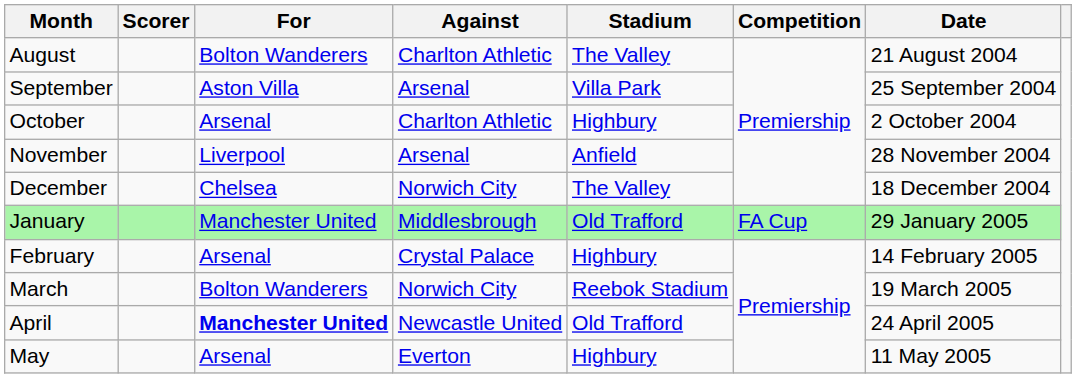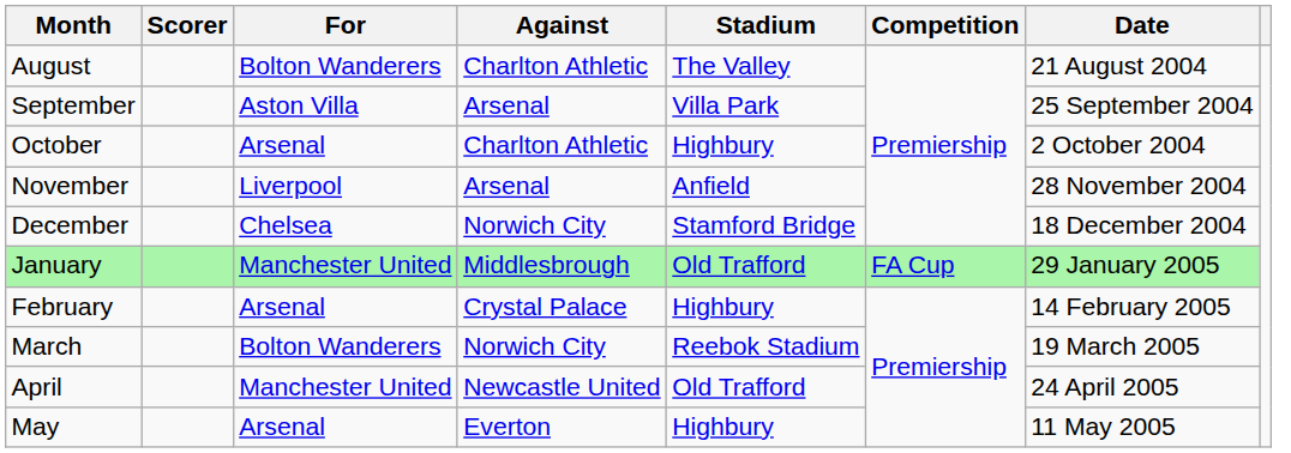December | Stadium: The Valley -> Stamford Bridge
April | For: bold -> normal
